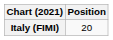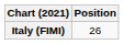Italy (FIMI) | Position: 20 -> 26
